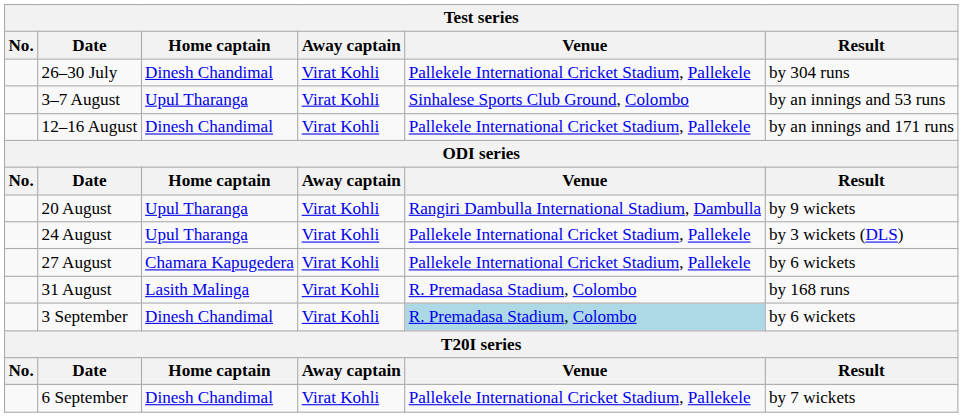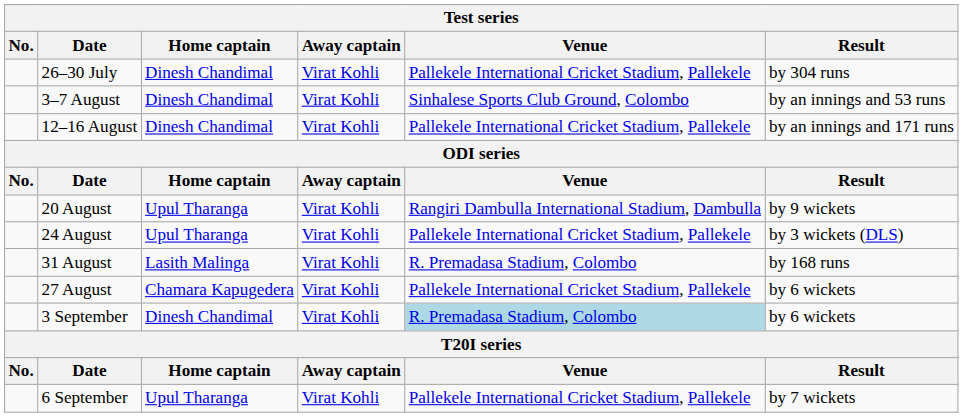3–7 August | Home captain: Upul Tharanga -> Dinesh Chandimal
rows swapped: 27 August <-> 31 August
6 September | Home captain: Dinesh Chandimal -> Upul Tharanga
